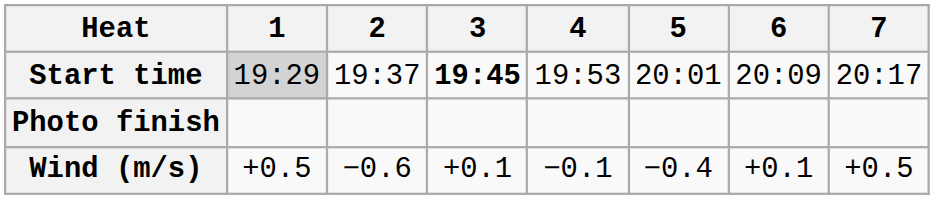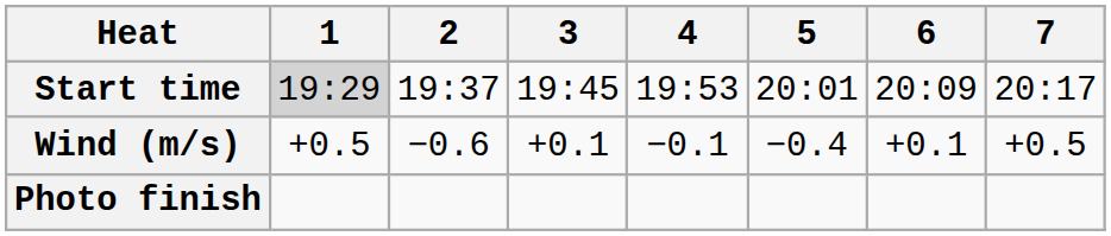Start time | 3: bold -> normal
rows swapped: Wind (m/s) <-> Photo finish
